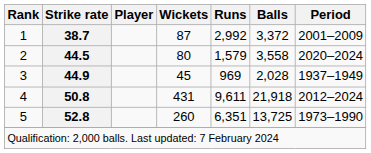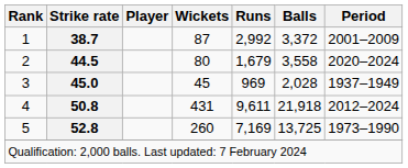2 | Runs: 1,579 -> 1,679
3 | Strike rate: 44.9 -> 45.0
5 | Runs: 6,351 -> 7,169
